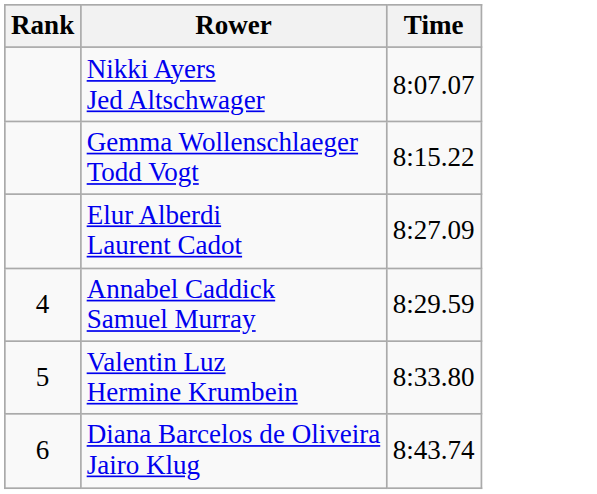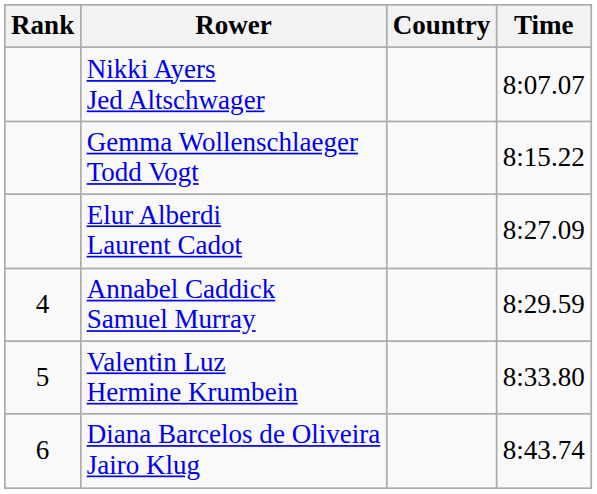+ column: Country
